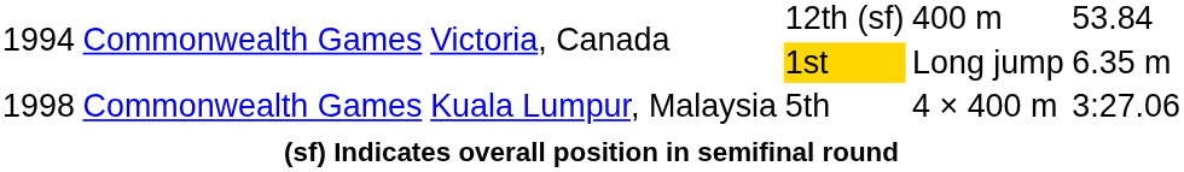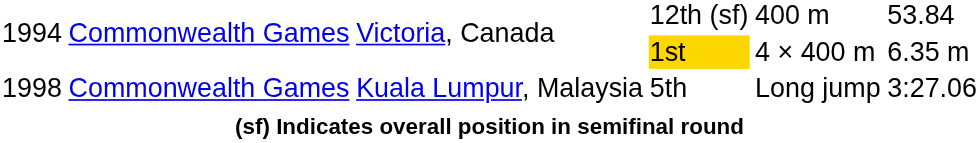Victoria, Canada / 1st | column 5: Long jump -> 4 × 400 m
Kuala Lumpur, Malaysia | column 5: 4 × 400 m -> Long jump
